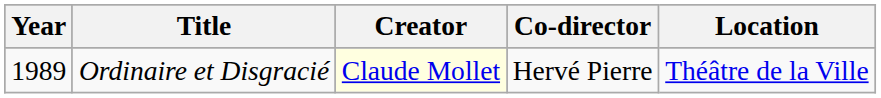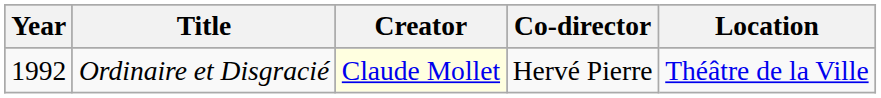Ordinaire et Disgracié | Year: 1989 -> 1992
